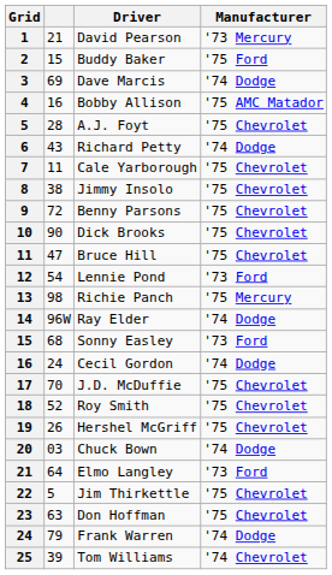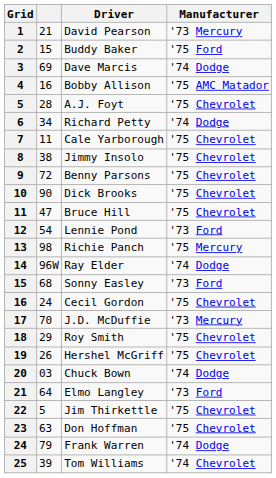Richard Petty | column 2: 43 -> 34
Cecil Gordon | Manufacturer: '74 Dodge -> '75 Chevrolet
J.D. McDuffie | Manufacturer: '75 Chevrolet -> '73 Mercury
Roy Smith | column 2: 52 -> 29
